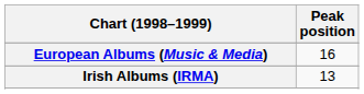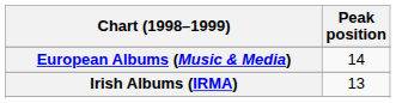European Albums (Music & Media) | Peak position: 16 -> 14
